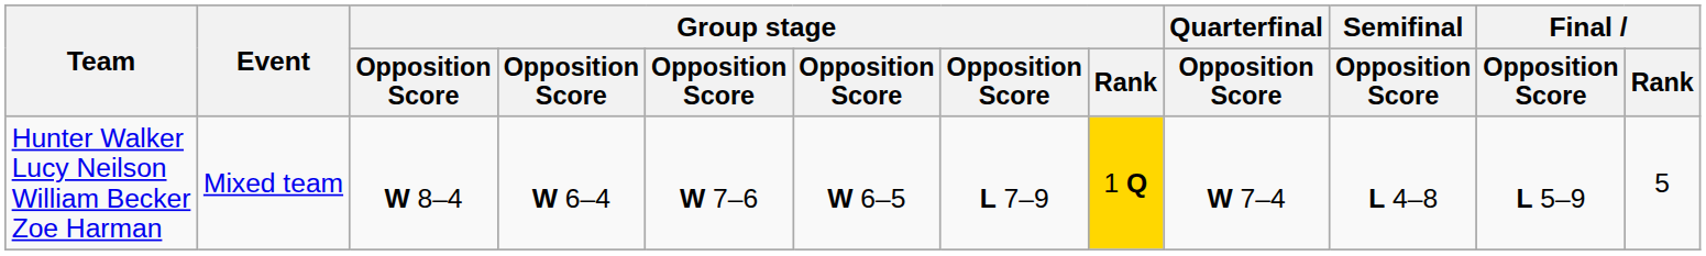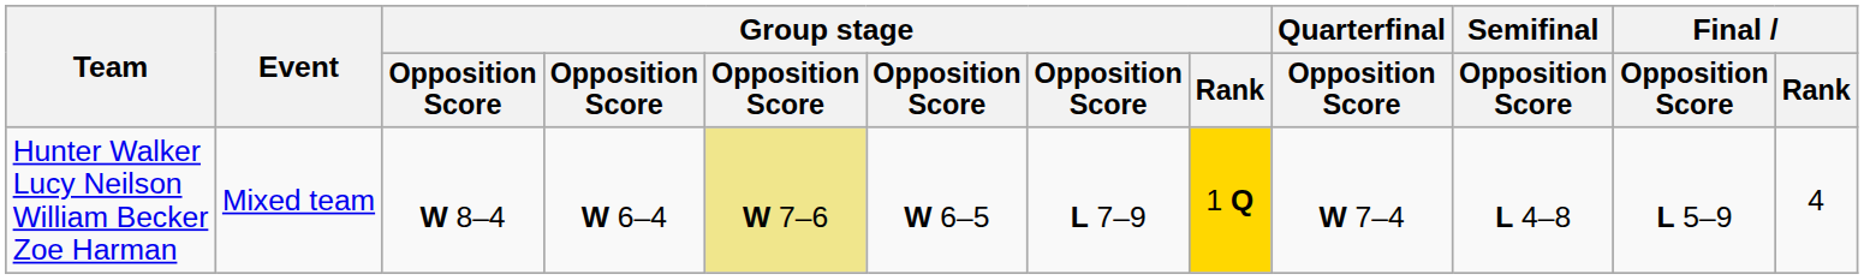Hunter Walker Lucy Neilson William Becker Zoe Harman | column 5: no background -> khaki background
Hunter Walker Lucy Neilson William Becker Zoe Harman | Final / Rank: 5 -> 4
